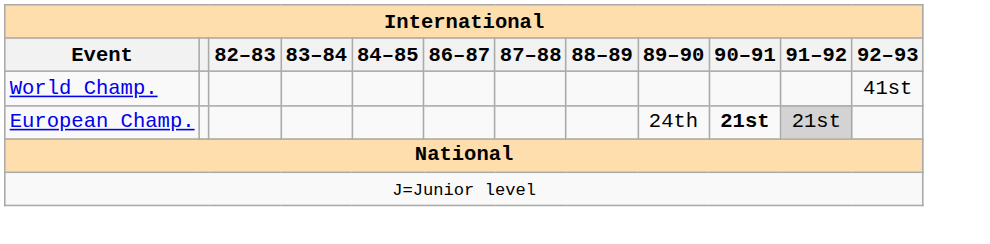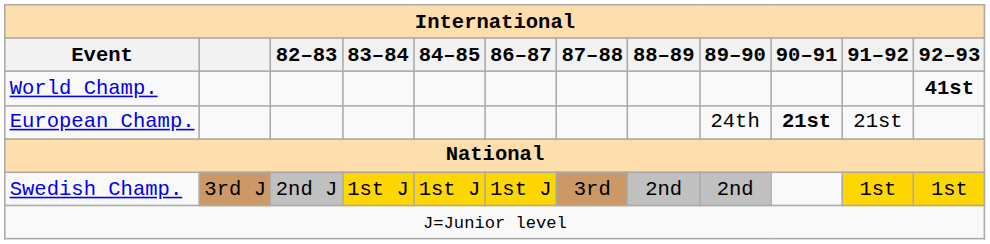World Champ. | 92–93: normal -> bold
European Champ. | 91–92: lightgrey background -> no background
+ row: Swedish Champ. | 3rd J | 2nd J | 1st J | 1st J | 1st J | 3rd | 2nd | 2nd | 1st | 1st
